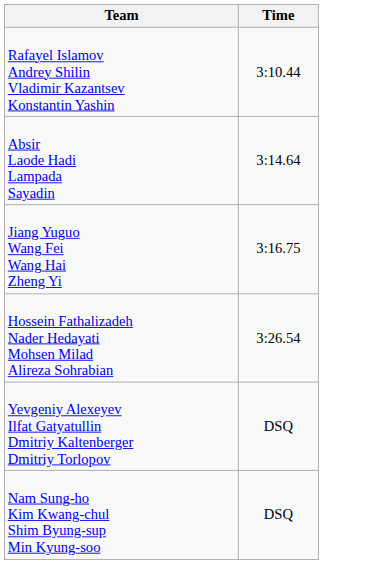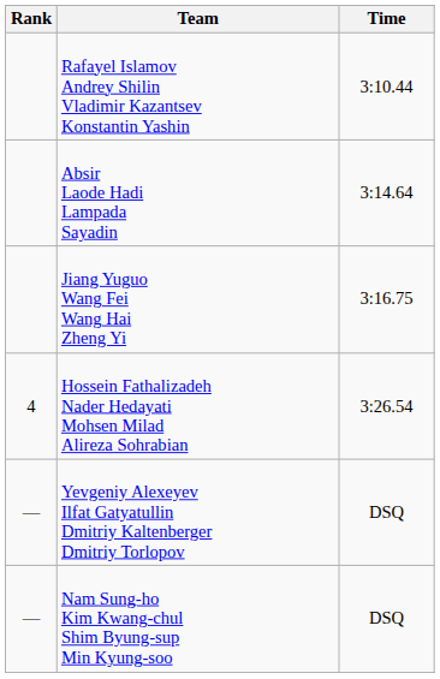+ column: Rank | 4 | — | —
